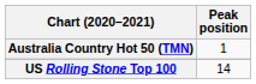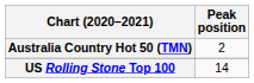Australia Country Hot 50 (TMN) | Peak position: 1 -> 2
